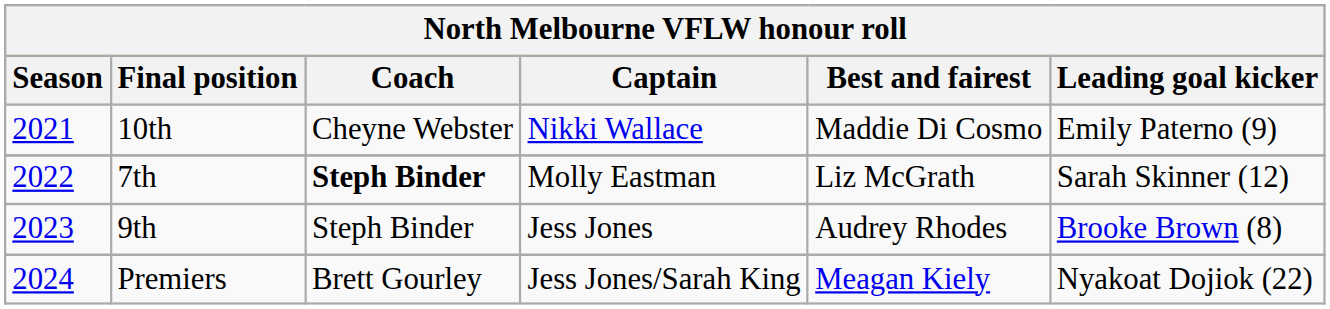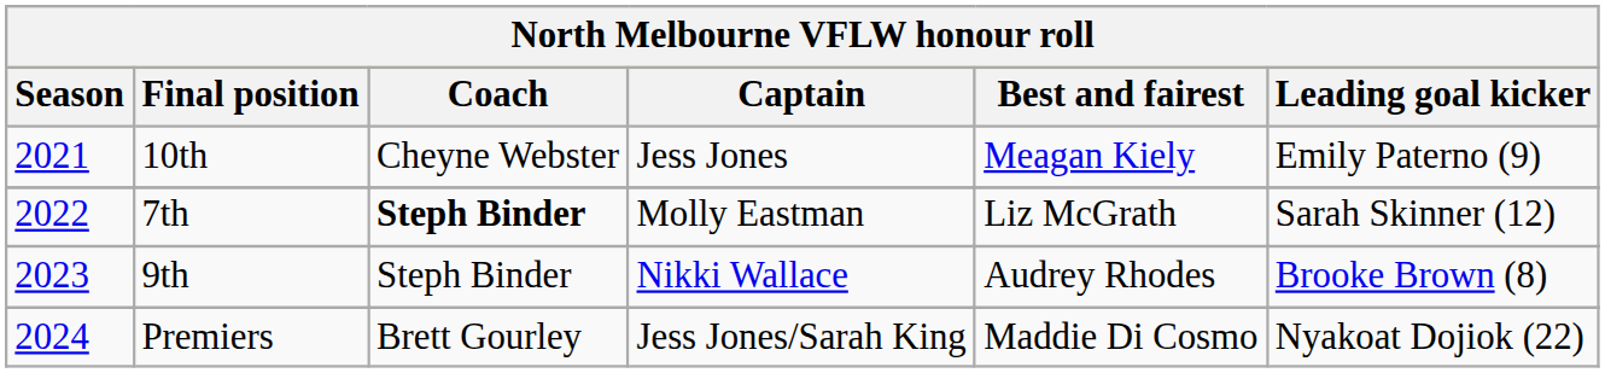10th | Captain: Nikki Wallace -> Jess Jones
10th | Best and fairest: Maddie Di Cosmo -> Meagan Kiely
9th | Captain: Jess Jones -> Nikki Wallace
Premiers | Best and fairest: Meagan Kiely -> Maddie Di Cosmo
